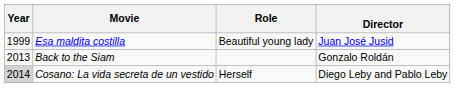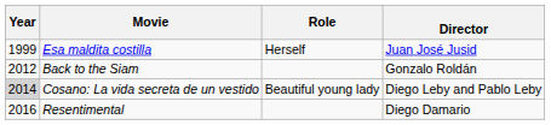Esa maldita costilla | Role: Beautiful young lady -> Herself
Back to the Siam | Year: 2013 -> 2012
Cosano: La vida secreta de un vestido | Role: Herself -> Beautiful young lady
+ row: 2016 | Resentimental | Diego Damario
